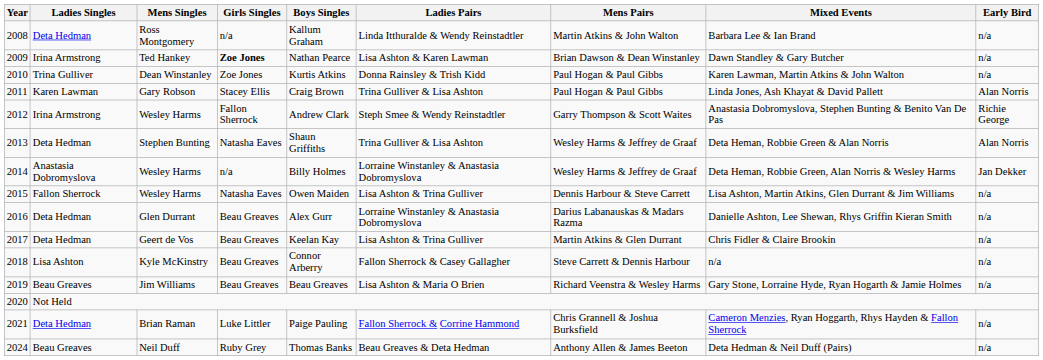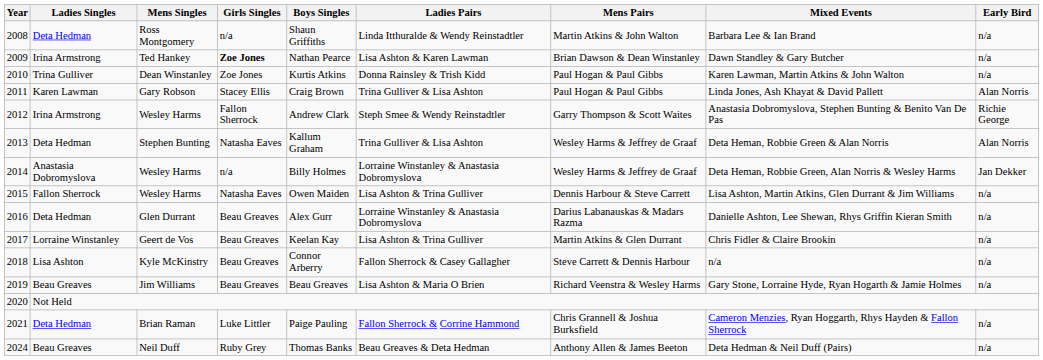2008 | Boys Singles: Kallum Graham -> Shaun Griffiths
2013 | Boys Singles: Shaun Griffiths -> Kallum Graham
2017 | Ladies Singles: Deta Hedman -> Lorraine Winstanley
